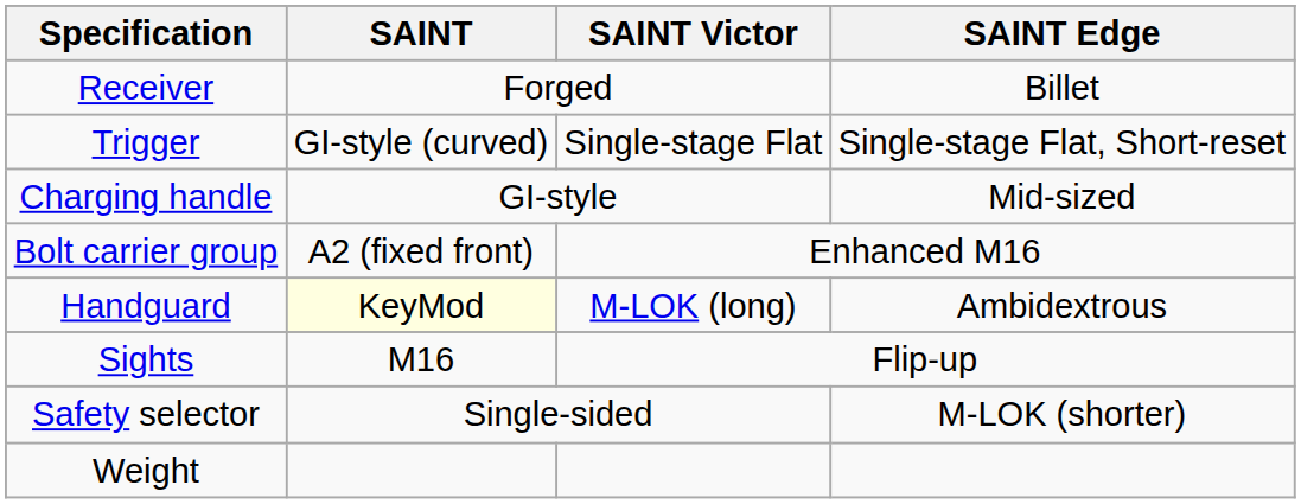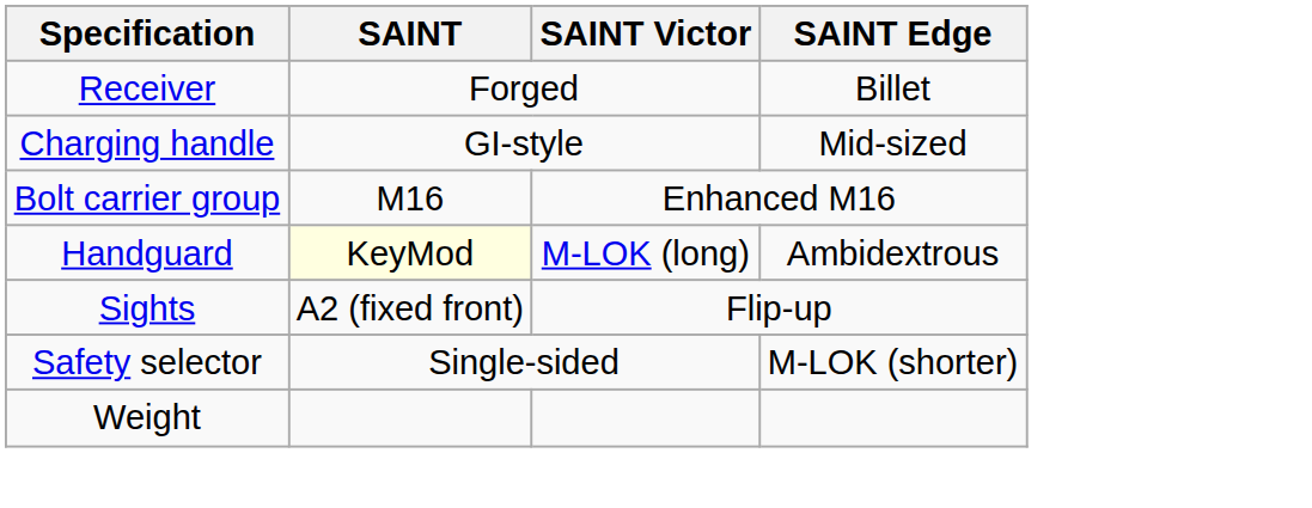- row: Trigger | GI-style (curved) | Single-stage Flat | Single-stage Flat, Short-reset
Bolt carrier group | SAINT: A2 (fixed front) -> M16
Sights | SAINT: M16 -> A2 (fixed front)
